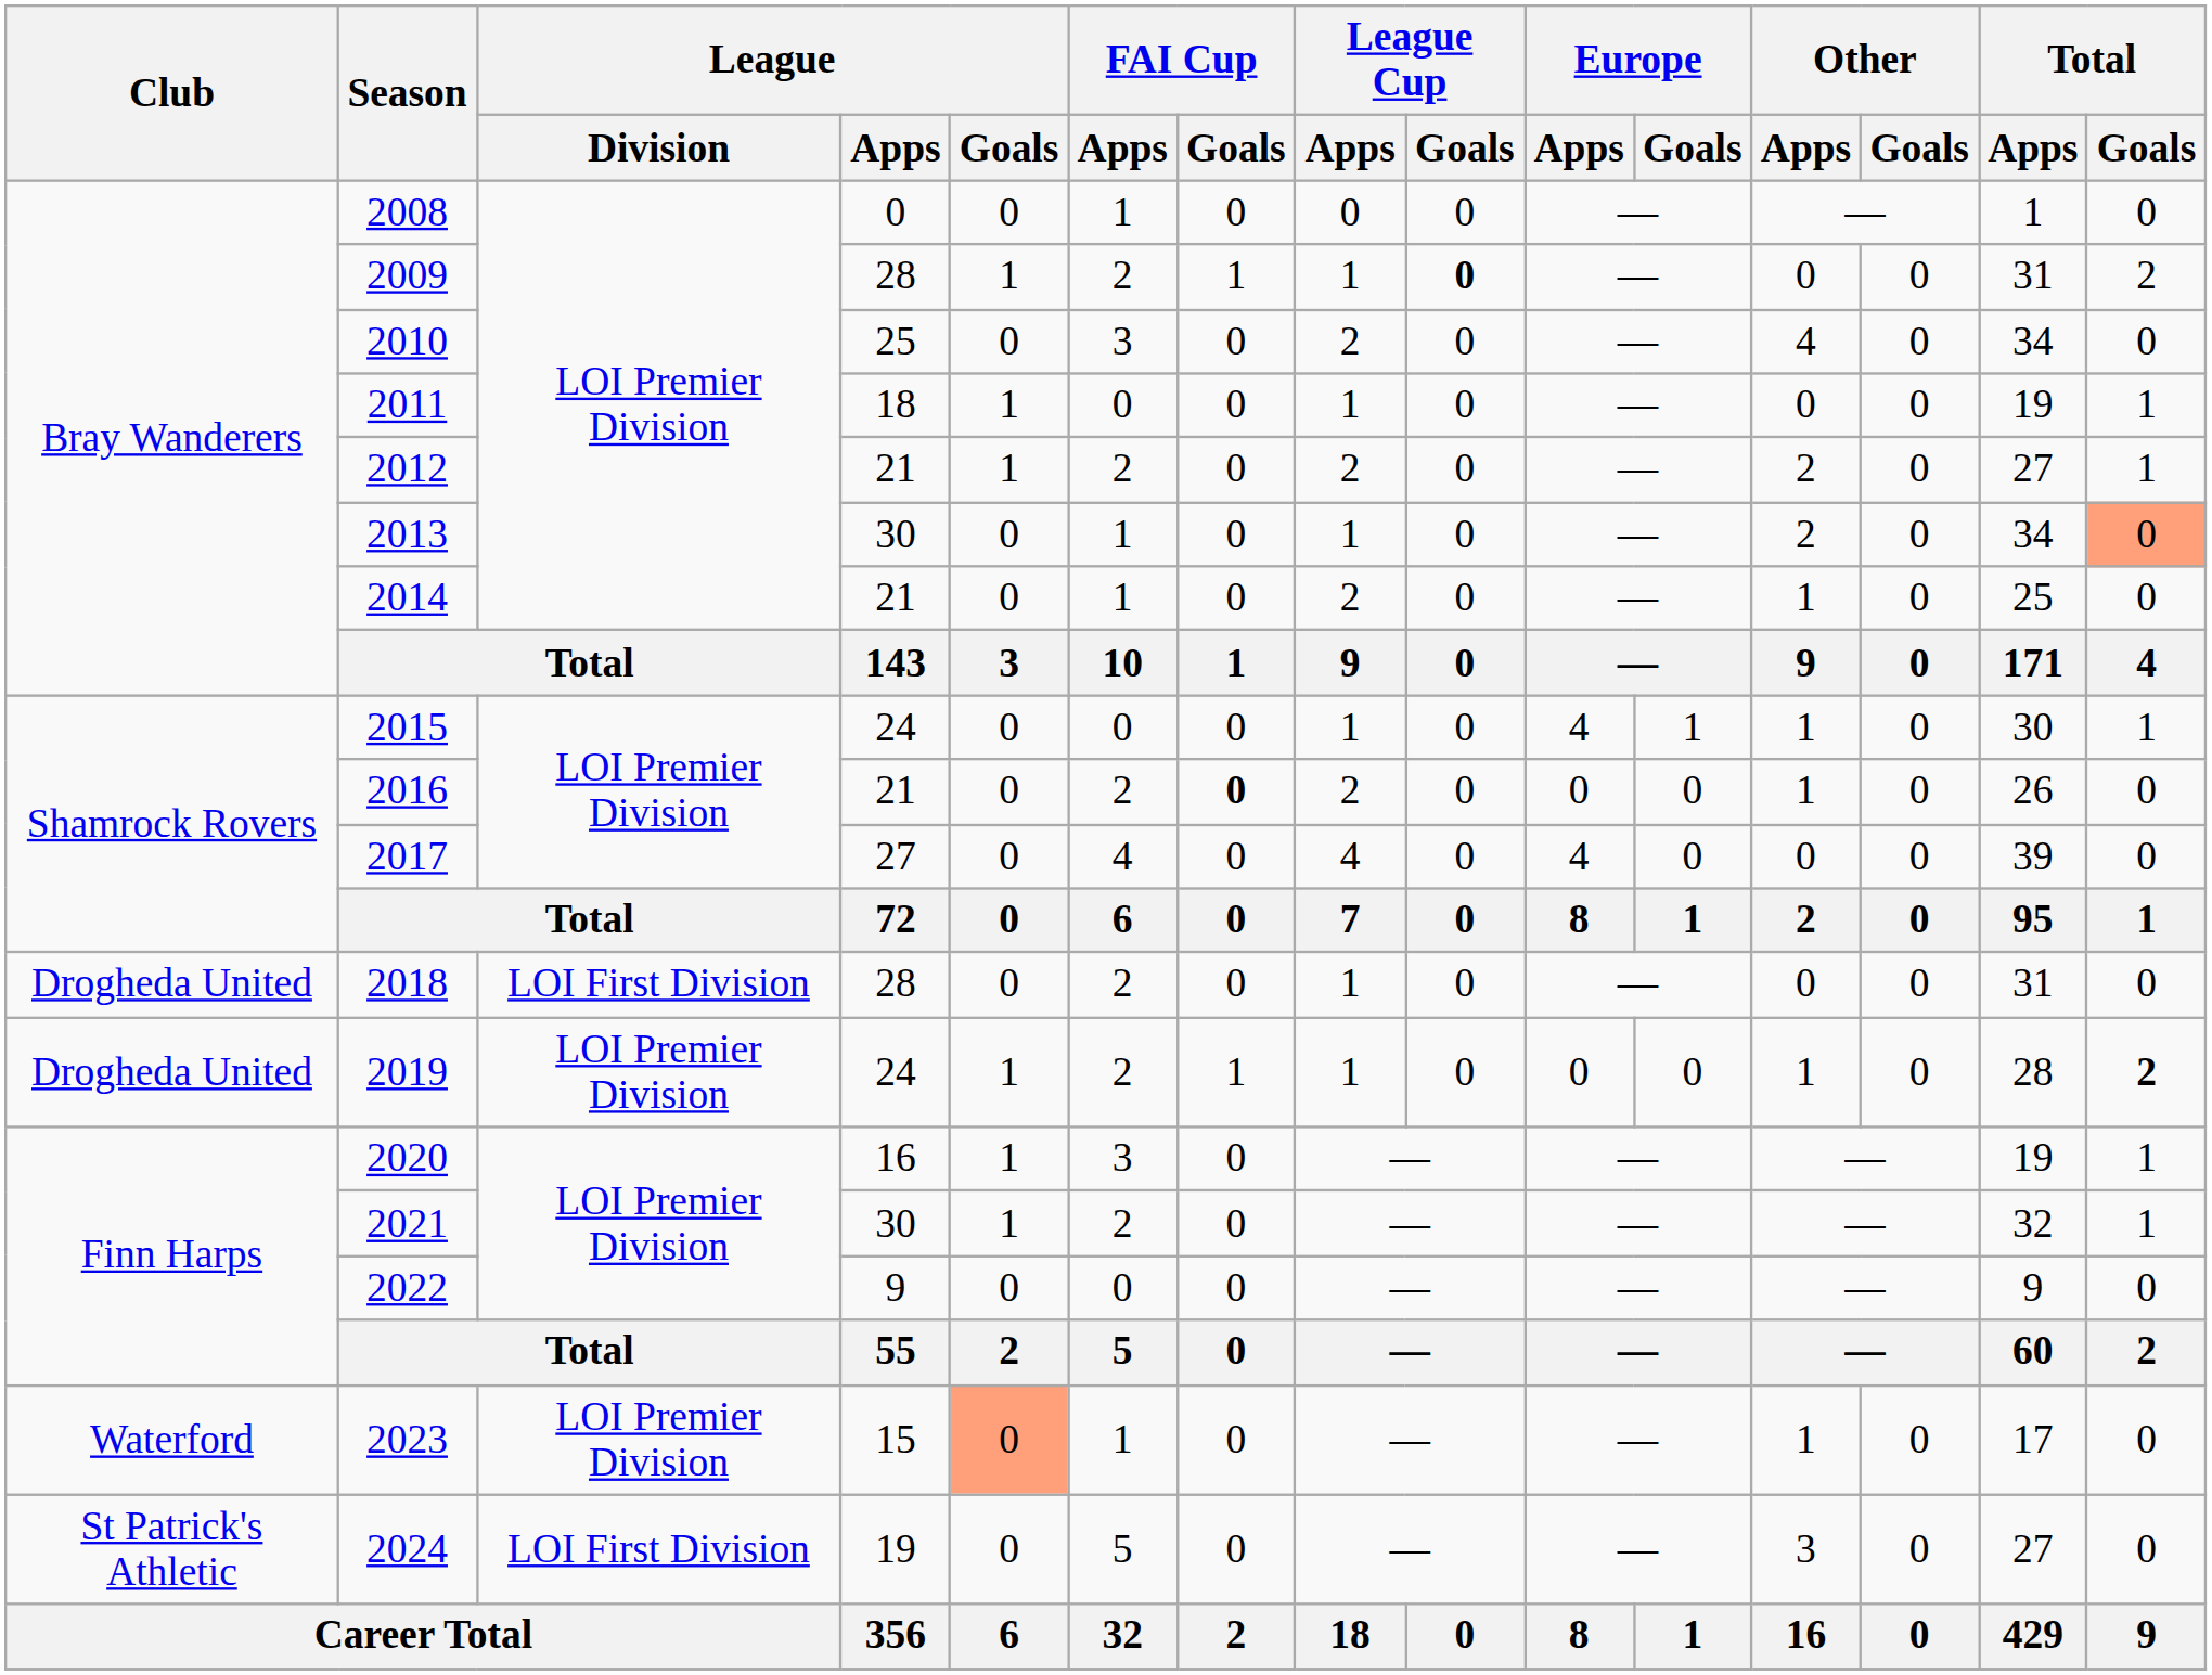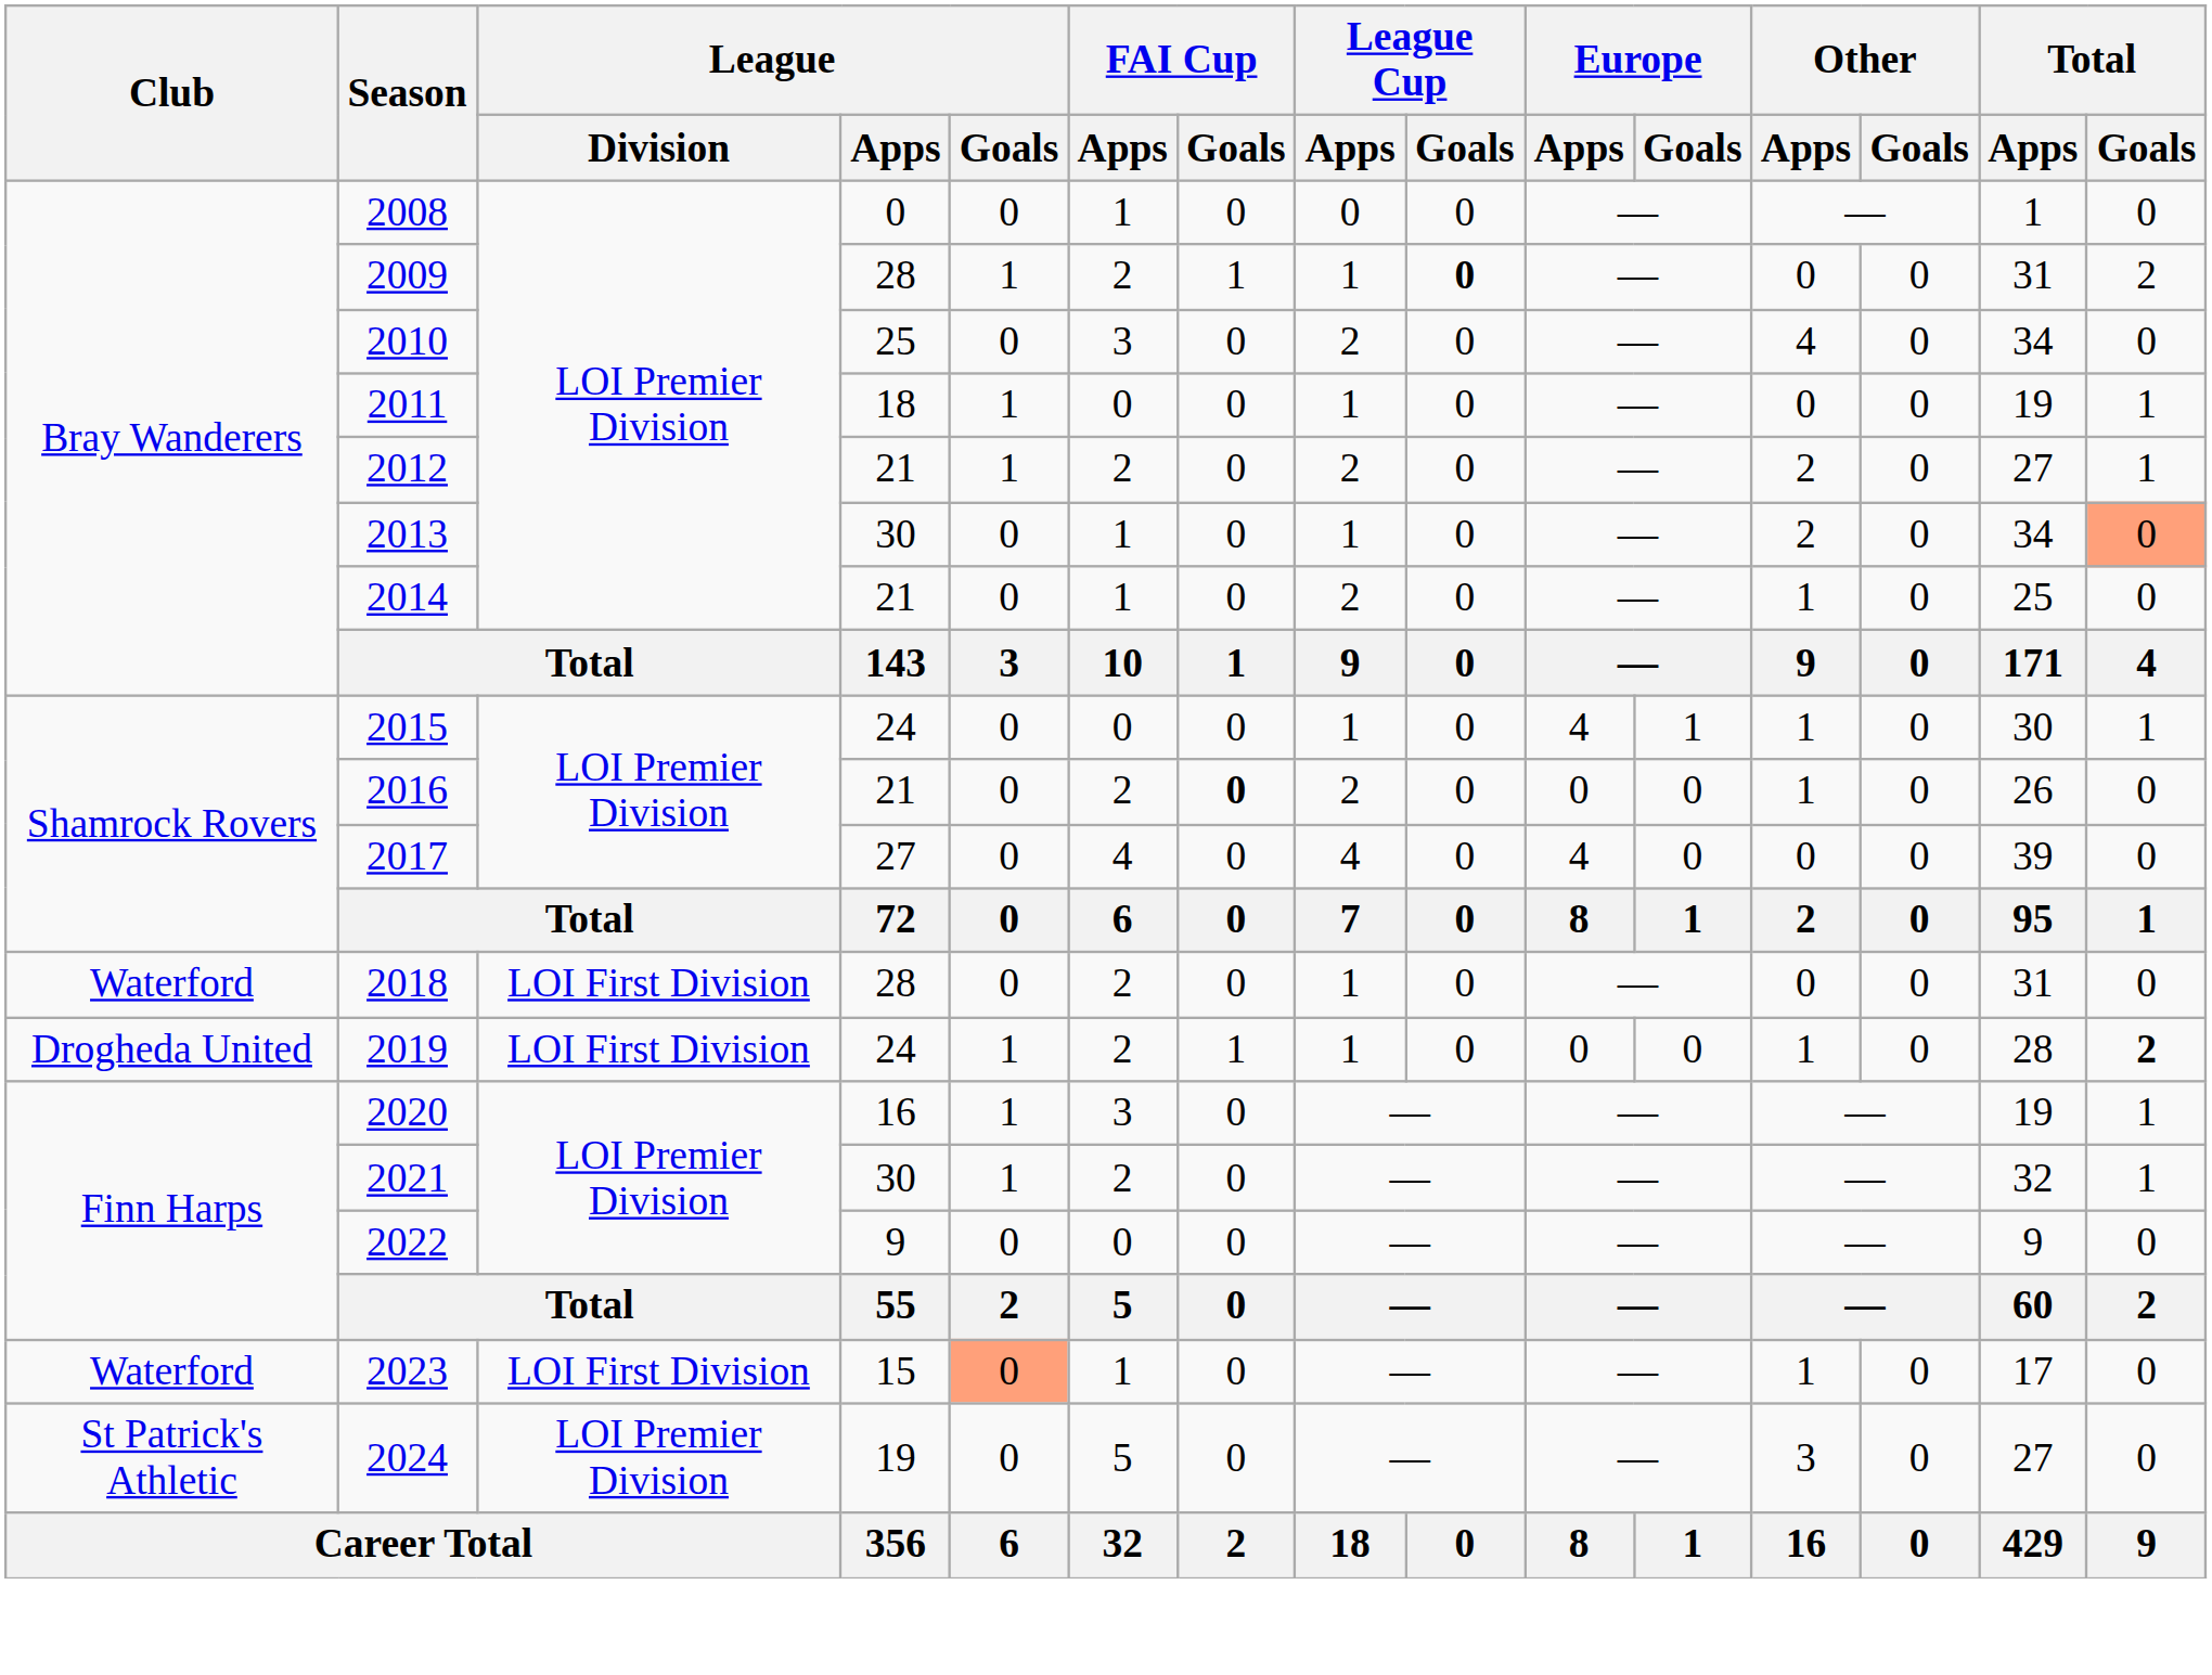2018 | Club: Drogheda United -> Waterford
2019 | League / Division: LOI Premier Division -> LOI First Division
2023 | League / Division: LOI Premier Division -> LOI First Division
2024 | League / Division: LOI First Division -> LOI Premier Division
